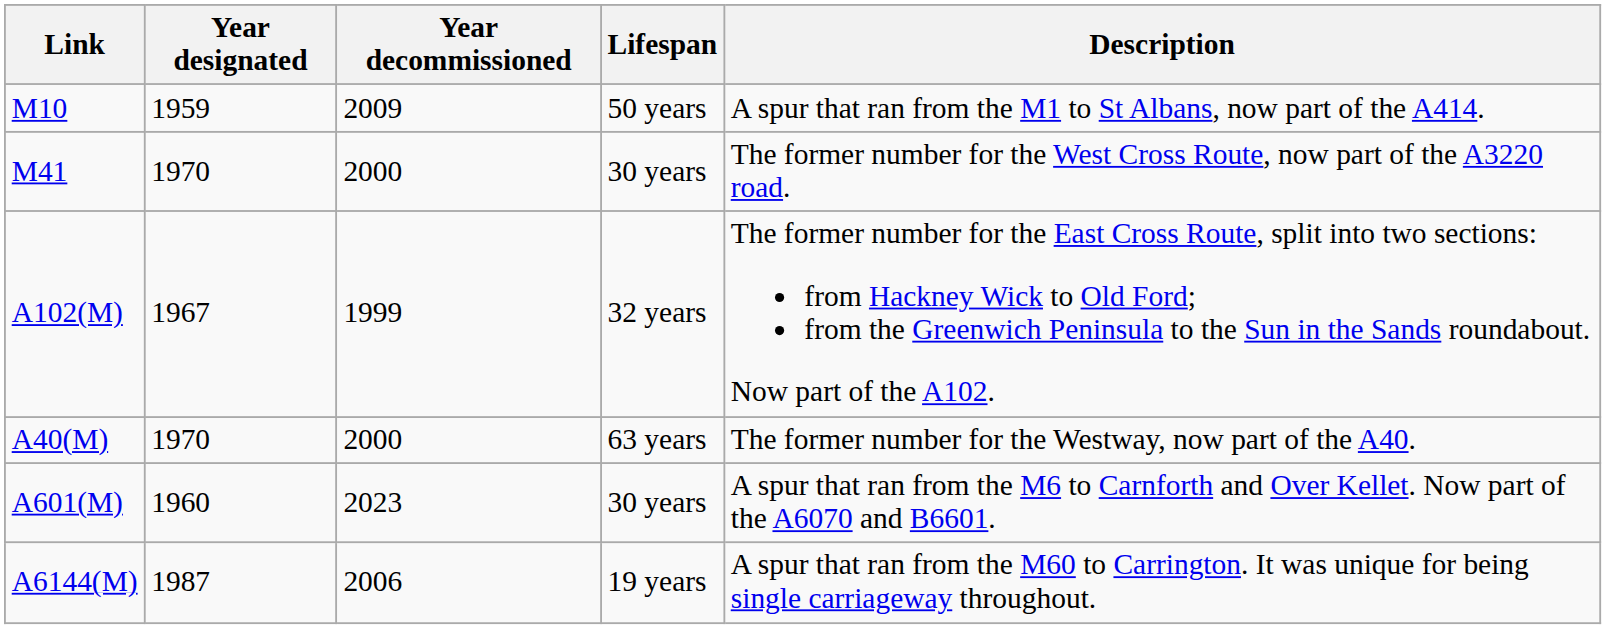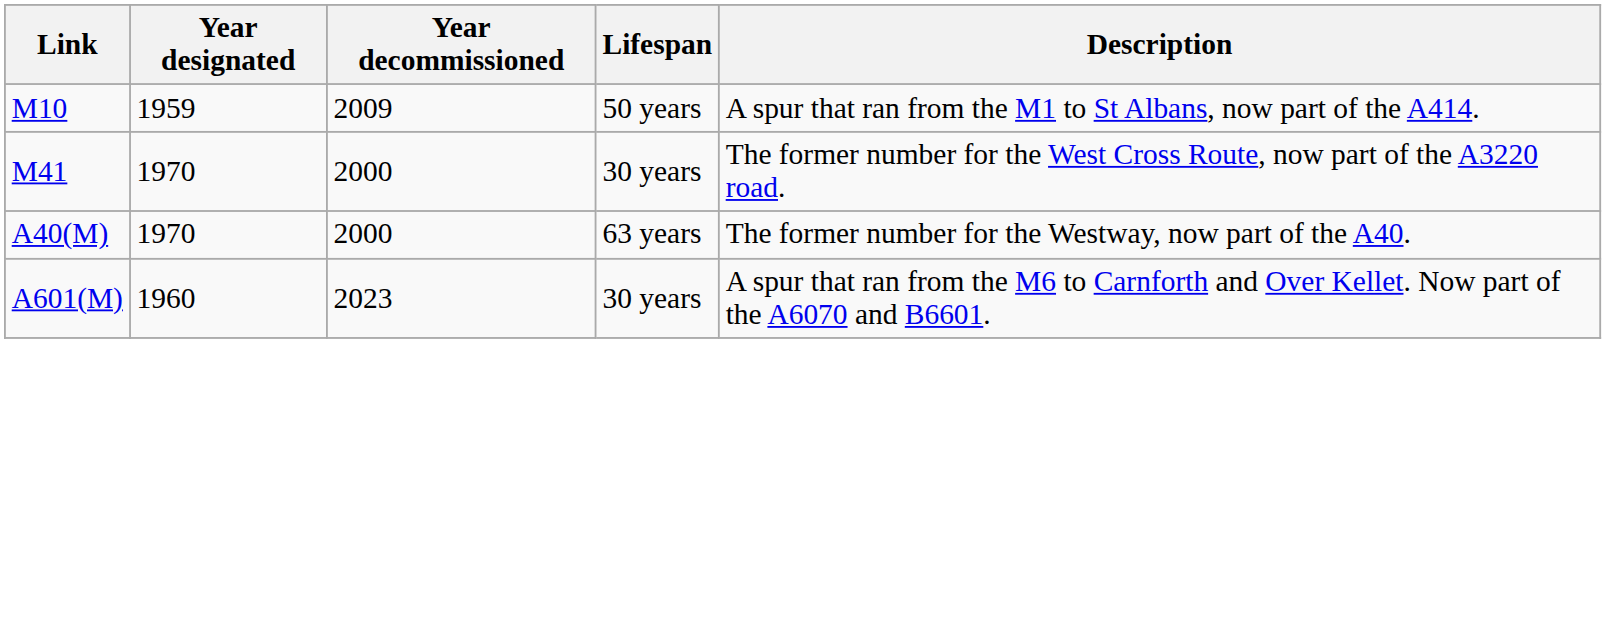- row: A102(M) | 1967 | 1999 | 32 years | The former number for the East Cross Route, split into two sections: from Hackney Wick to Old Ford; from the Greenwich Peninsula to the Sun in the Sands roundabout. Now part of the A102.
- row: A6144(M) | 1987 | 2006 | 19 years | A spur that ran from the M60 to Carrington. It was unique for being single carriageway throughout.
